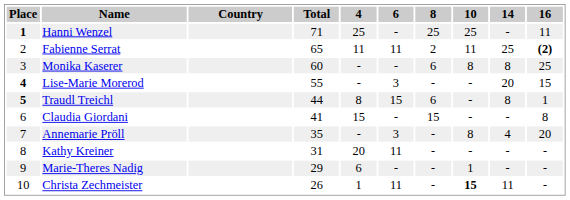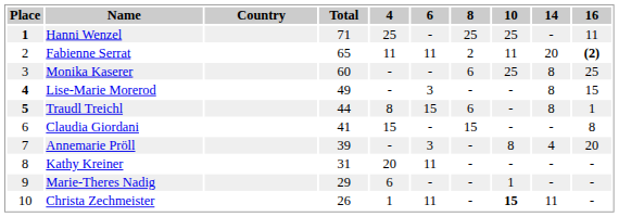Fabienne Serrat | 14: 25 -> 20
Monika Kaserer | 10: 8 -> 25
Lise-Marie Morerod | Total: 55 -> 49
Lise-Marie Morerod | 14: 20 -> 8
Annemarie Pröll | Total: 35 -> 39
